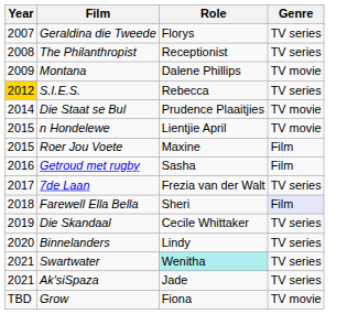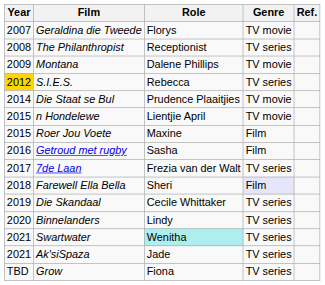+ column: Ref.
Geraldina die Tweede | Genre: TV series -> TV movie
Grow | Genre: TV movie -> TV series
